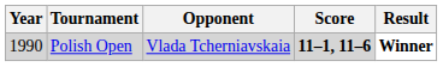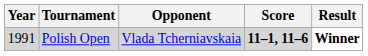Polish Open | Year: 1990 -> 1991
